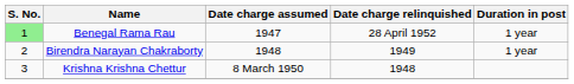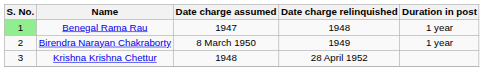Benegal Rama Rau | Date charge relinquished: 28 April 1952 -> 1948
Birendra Narayan Chakraborty | Date charge assumed: 1948 -> 8 March 1950
Krishna Krishna Chettur | Date charge assumed: 8 March 1950 -> 1948
Krishna Krishna Chettur | Date charge relinquished: 1948 -> 28 April 1952
